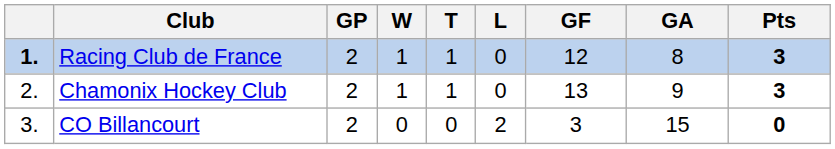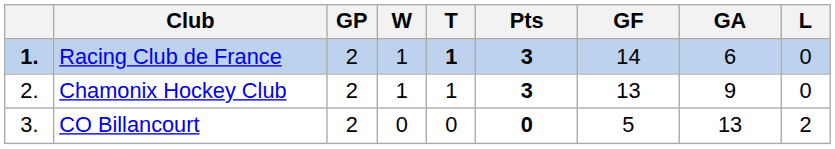columns swapped: L <-> Pts
Racing Club de France | T: normal -> bold
Racing Club de France | GF: 12 -> 14
Racing Club de France | GA: 8 -> 6
CO Billancourt | GF: 3 -> 5
CO Billancourt | GA: 15 -> 13
